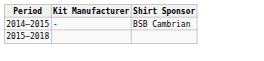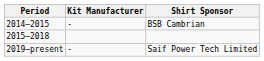+ row: 2019–present | - | Saif Power Tech Limited
